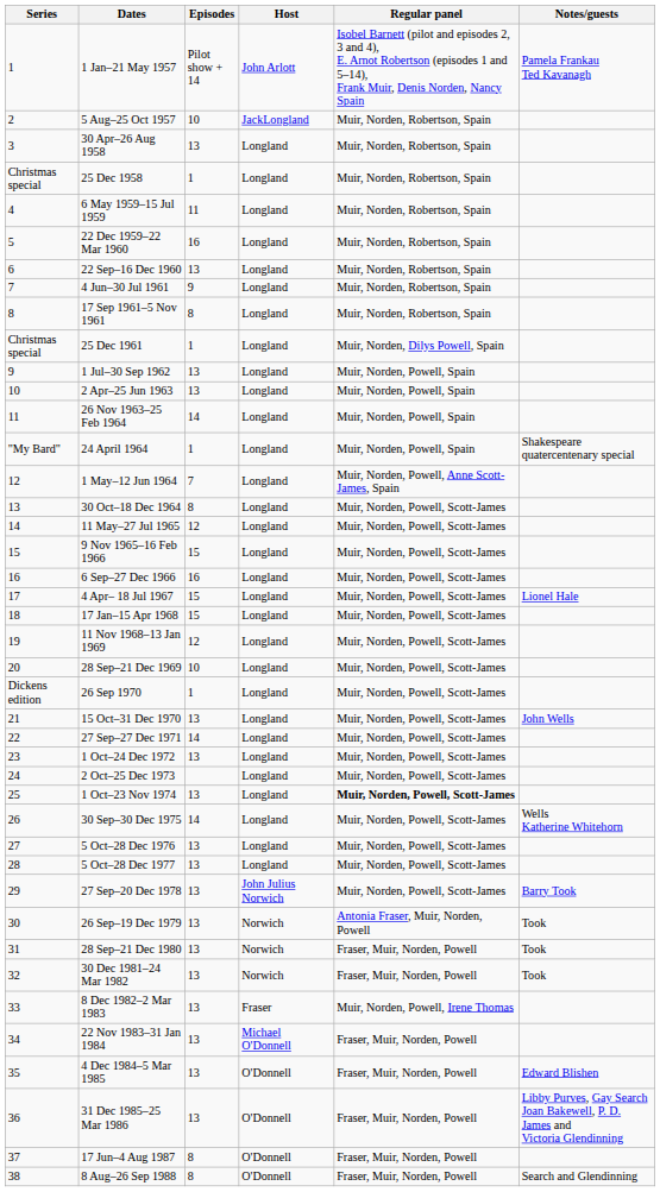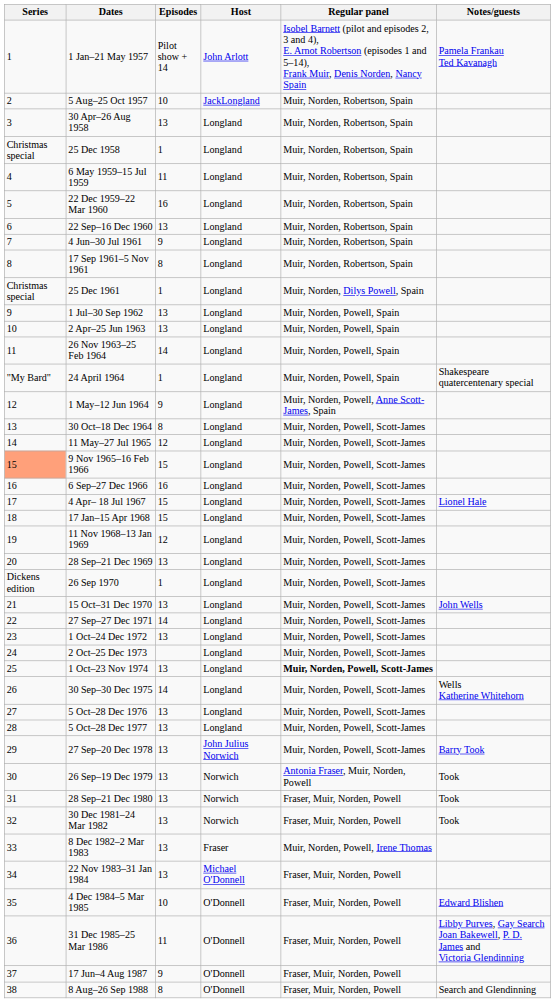1 May–12 Jun 1964 | Episodes: 7 -> 9
9 Nov 1965–16 Feb 1966 | Series: no background -> lightsalmon background
28 Sep–21 Dec 1969 | Episodes: 10 -> 13
4 Dec 1984–5 Mar 1985 | Episodes: 13 -> 10
31 Dec 1985–25 Mar 1986 | Episodes: 13 -> 11
17 Jun–4 Aug 1987 | Episodes: 8 -> 9
